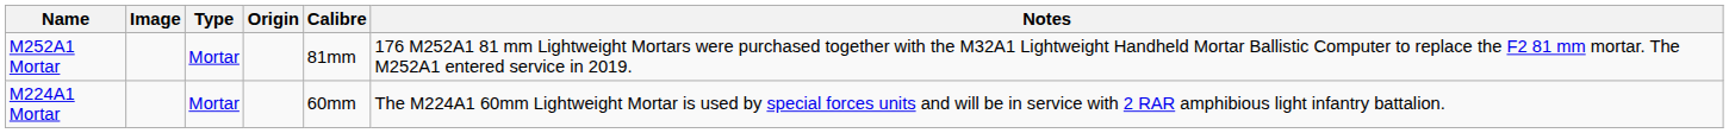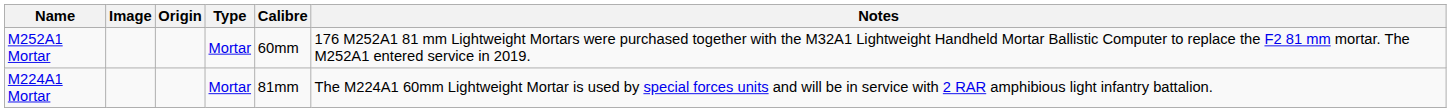columns swapped: Origin <-> Type
M252A1 Mortar | Calibre: 81mm -> 60mm
M224A1 Mortar | Calibre: 60mm -> 81mm
